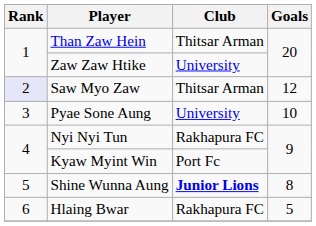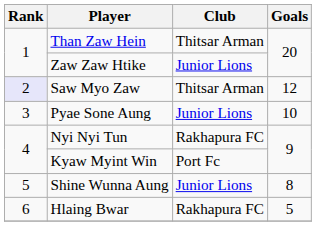Zaw Zaw Htike | Club: University -> Junior Lions
Pyae Sone Aung | Club: University -> Junior Lions
Shine Wunna Aung | Club: bold -> normal
